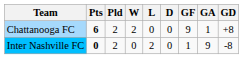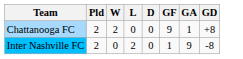- column: Pts | 6 | 0
